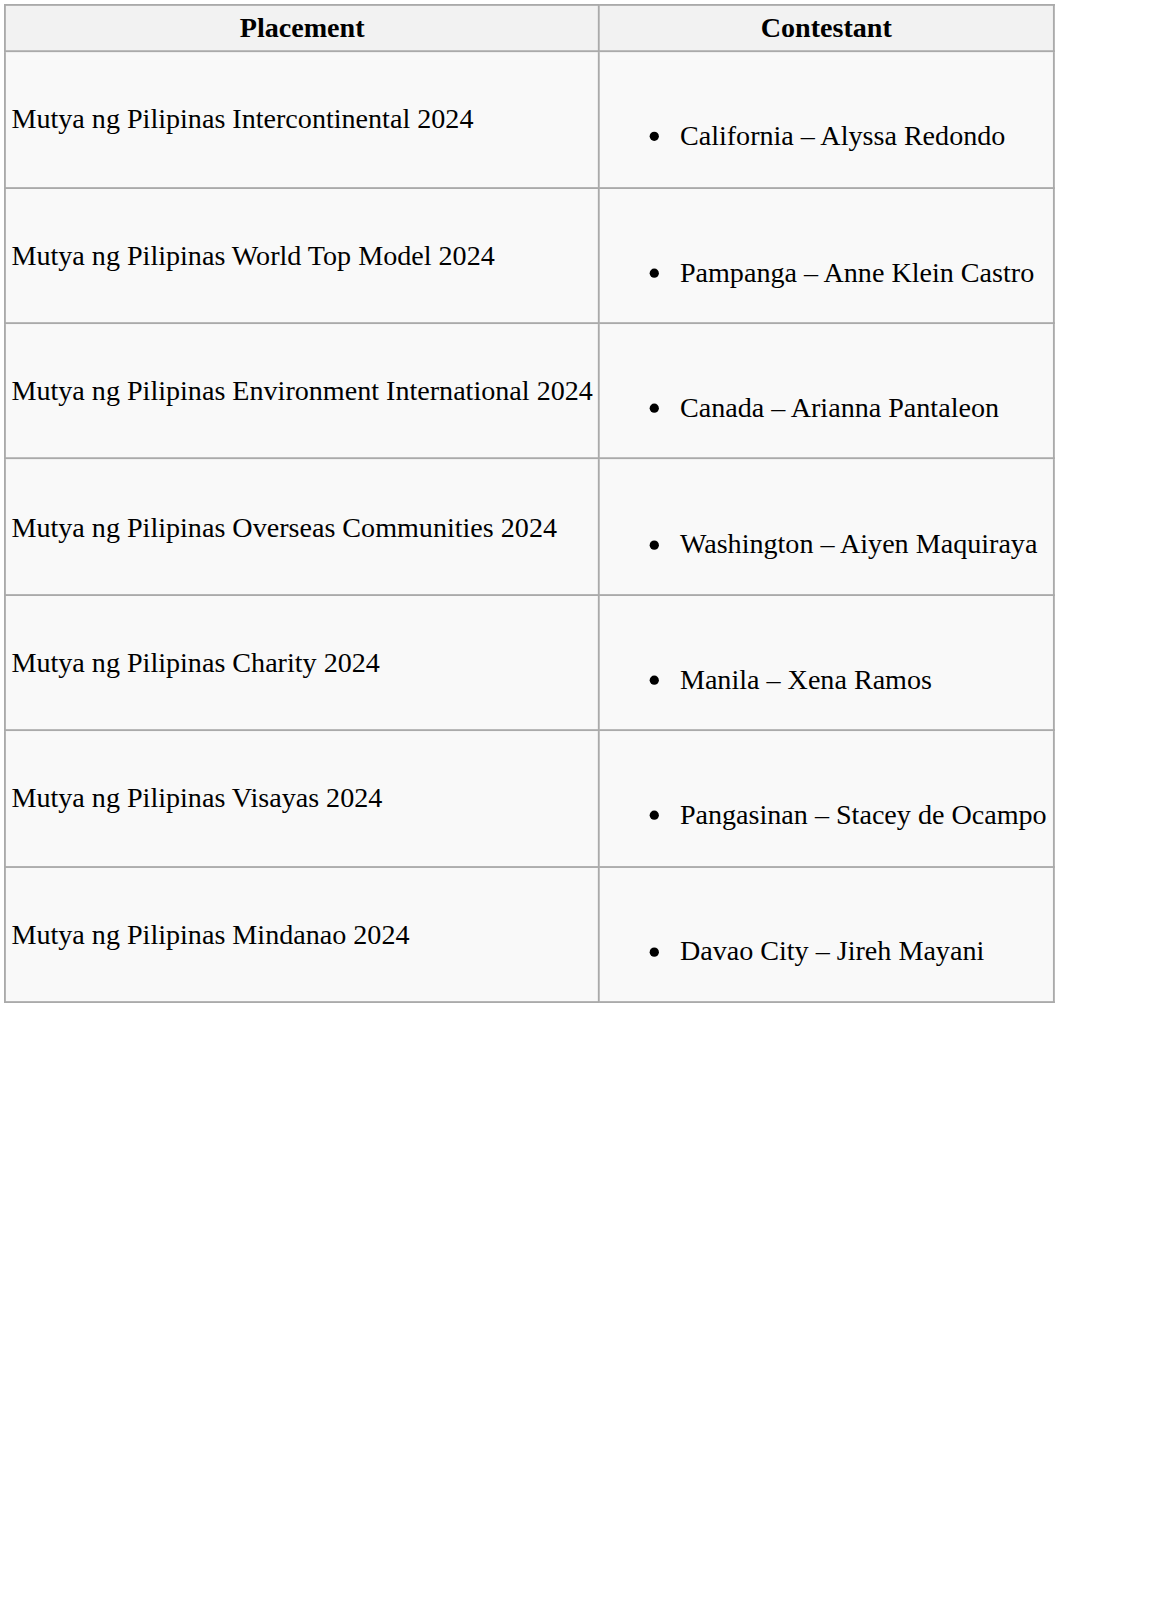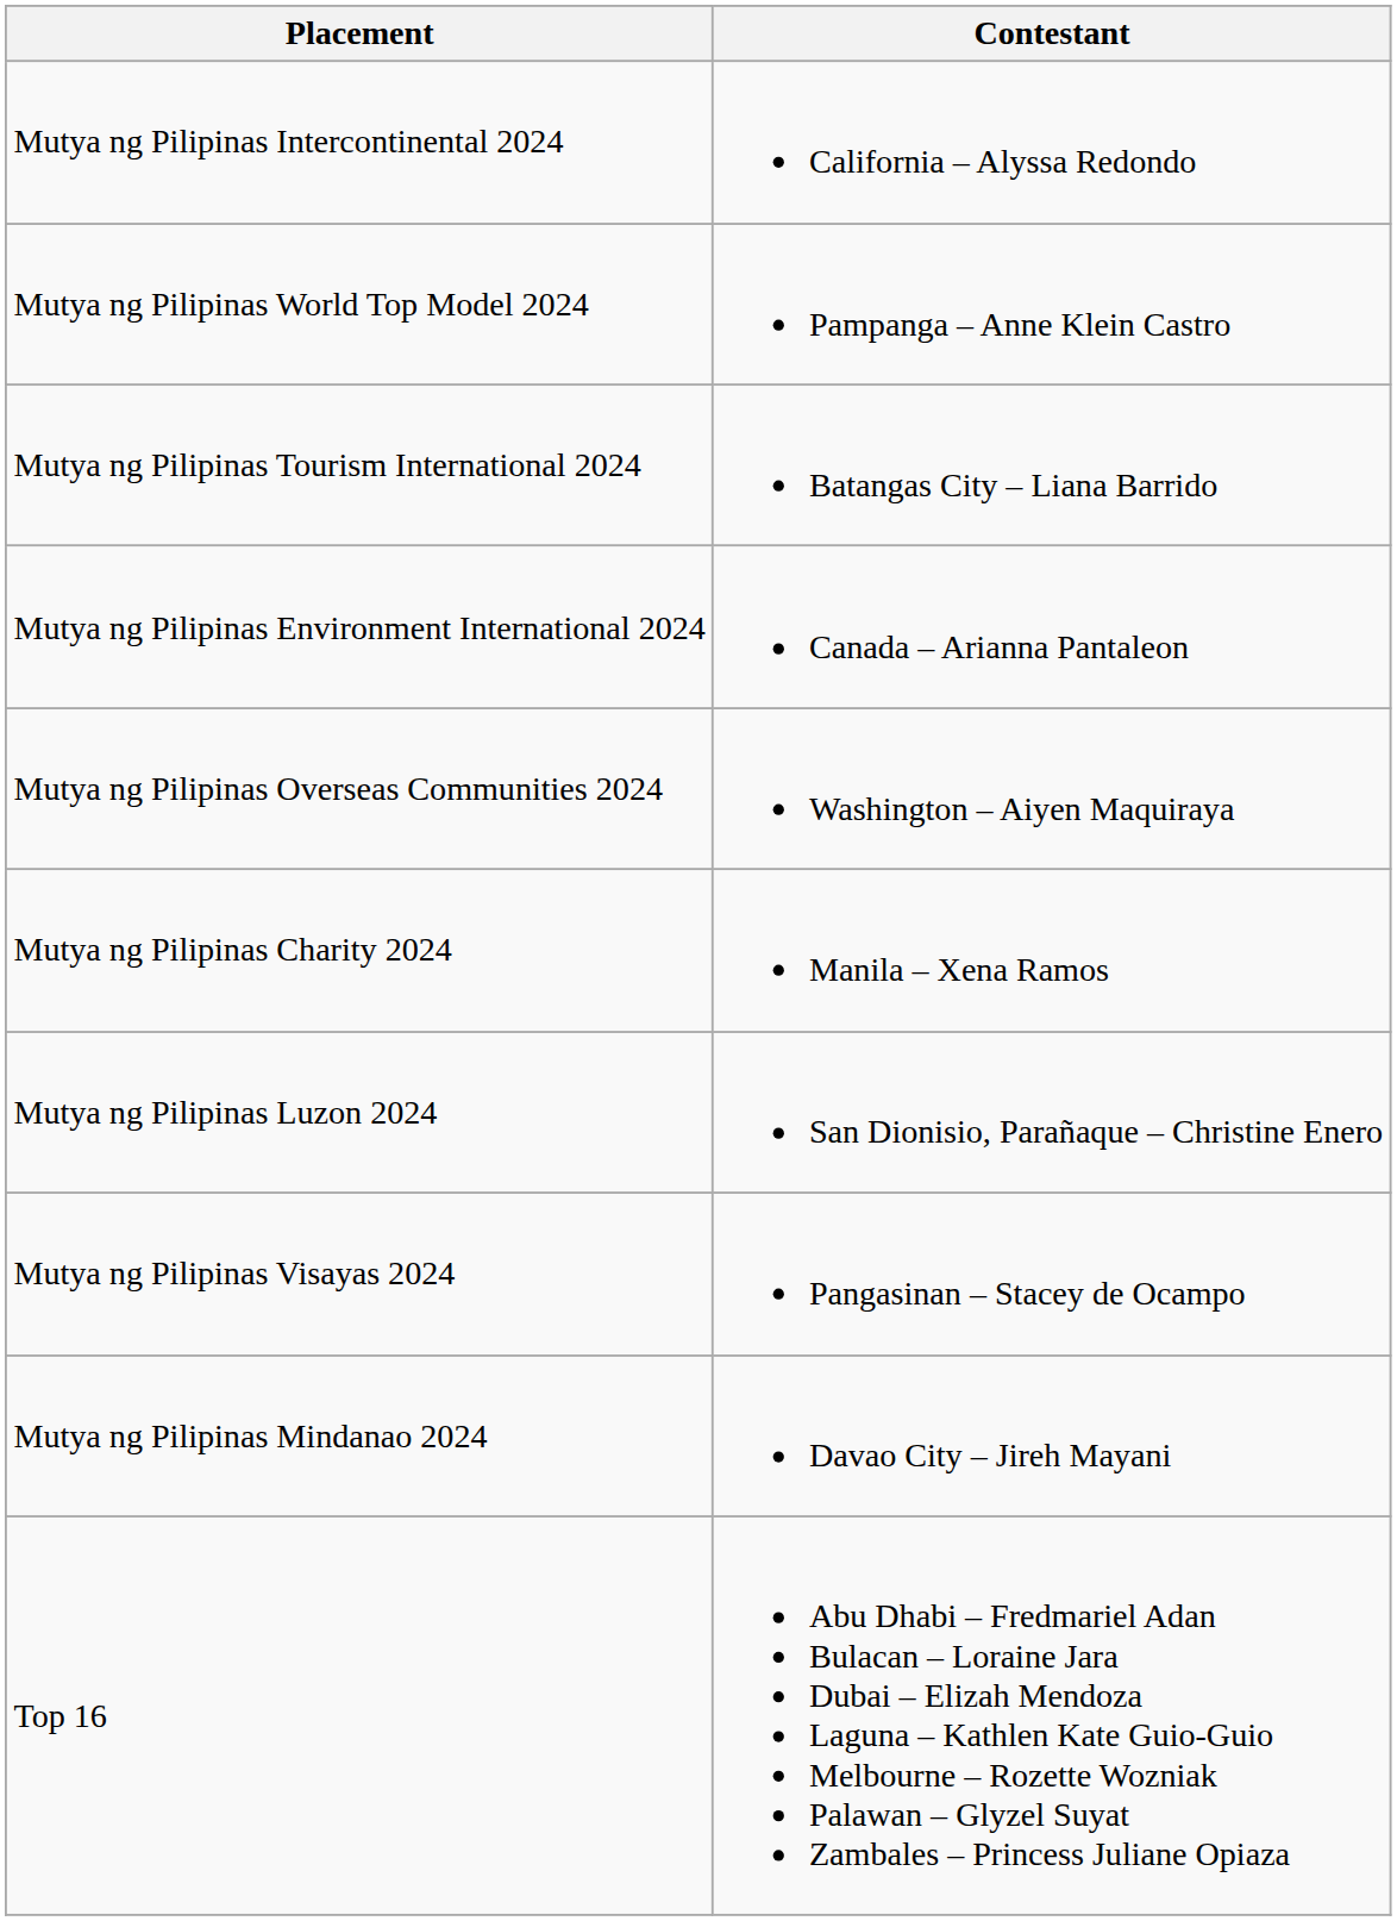+ row: Mutya ng Pilipinas Tourism International 2024 | Batangas City – Liana Barrido
+ row: Mutya ng Pilipinas Luzon 2024 | San Dionisio, Parañaque – Christine Enero
+ row: Top 16 | Abu Dhabi – Fredmariel Adan Bulacan – Loraine Jara Dubai – Elizah Mendoza Laguna – Kathlen Kate Guio-Guio Melbourne – Rozette Wozniak Palawan – Glyzel Suyat Zambales – Princess Juliane Opiaza
